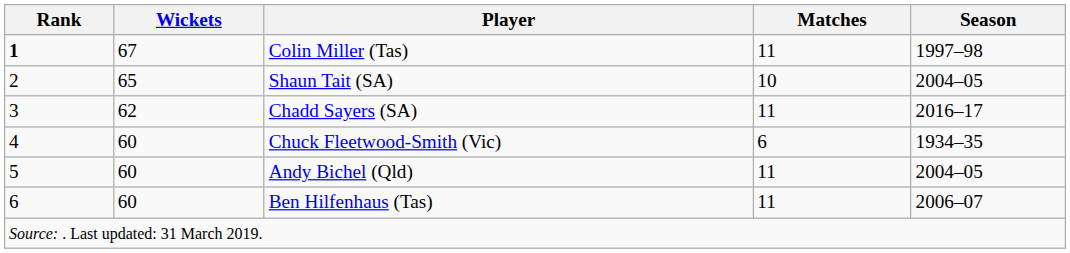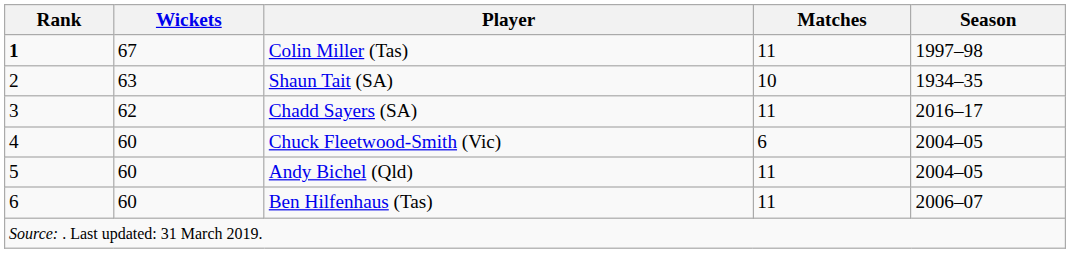Shaun Tait (SA) | Wickets: 65 -> 63
Shaun Tait (SA) | Season: 2004–05 -> 1934–35
Chuck Fleetwood-Smith (Vic) | Season: 1934–35 -> 2004–05
